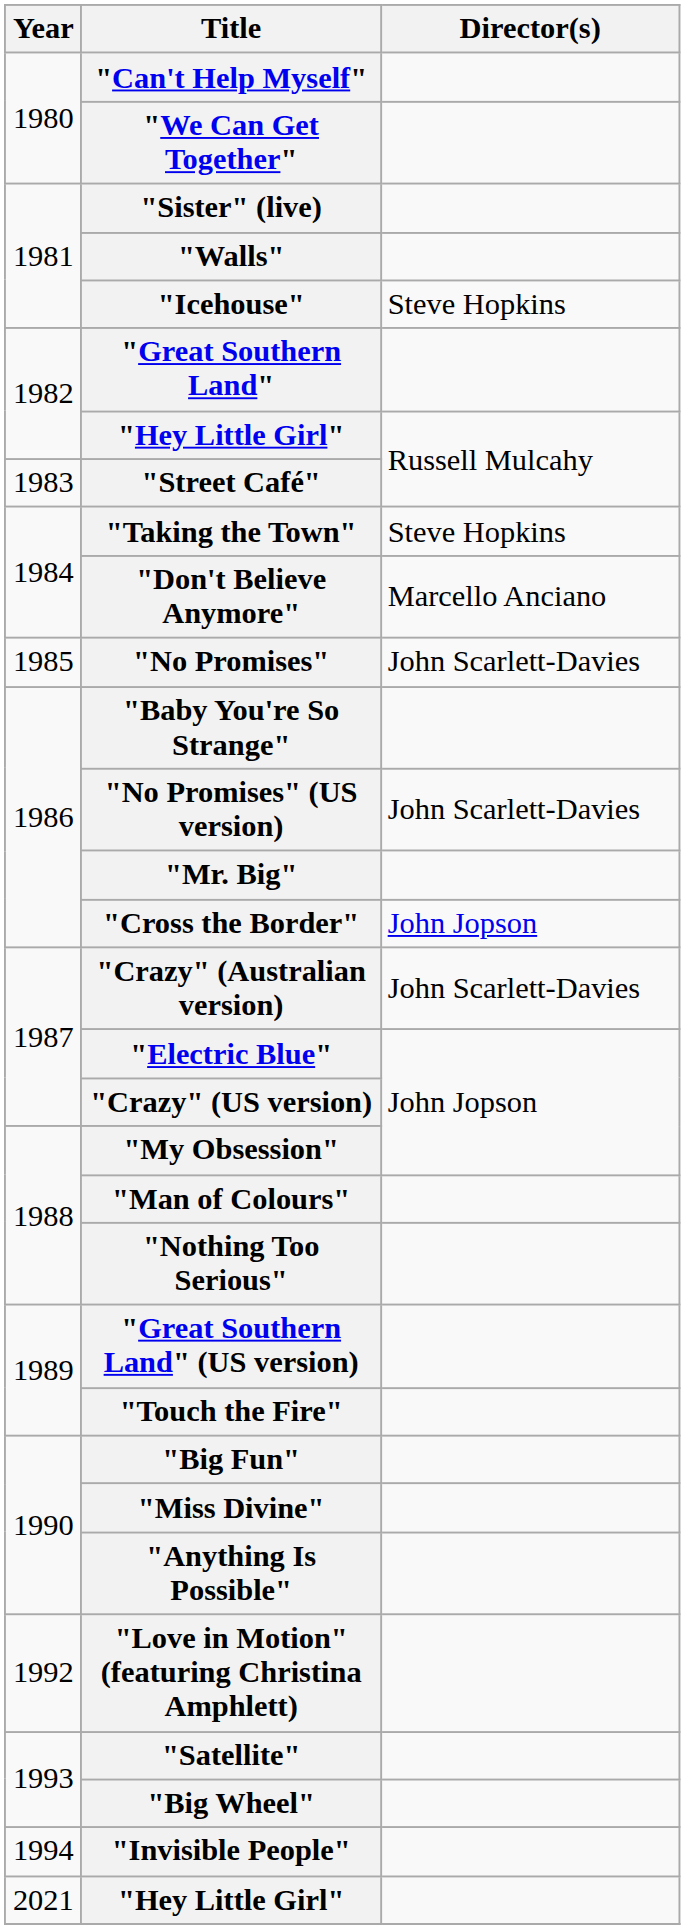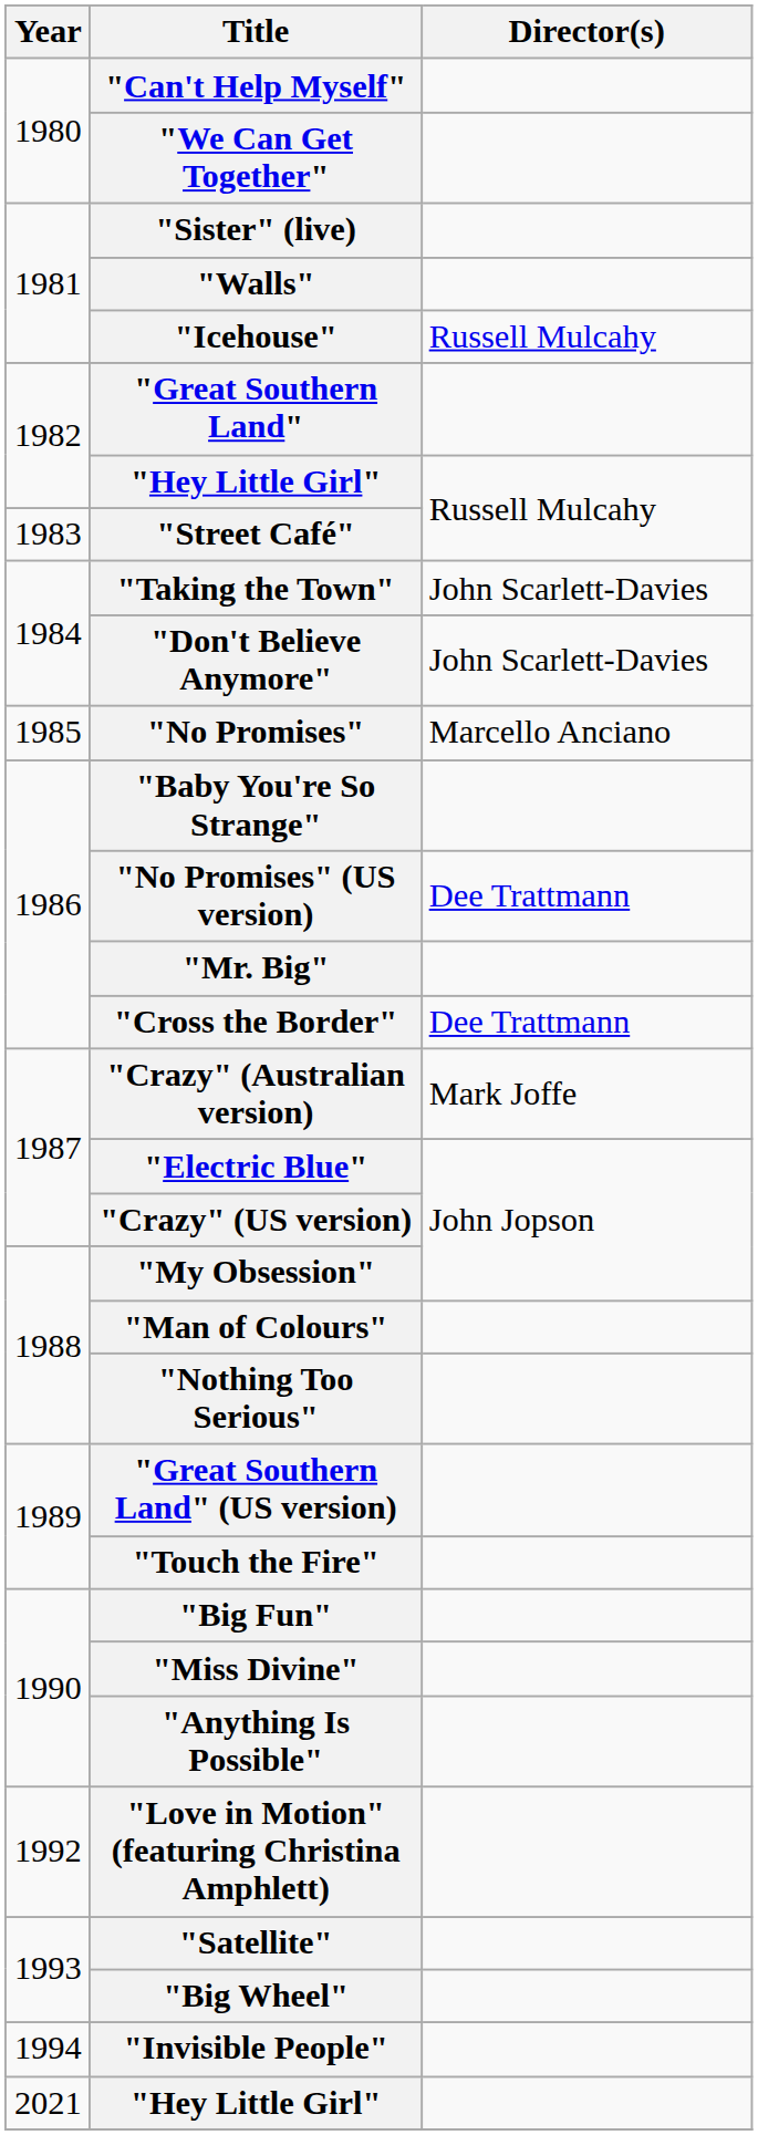"Icehouse" | Director(s): Steve Hopkins -> Russell Mulcahy
"Taking the Town" | Director(s): Steve Hopkins -> John Scarlett-Davies
"Don't Believe Anymore" | Director(s): Marcello Anciano -> John Scarlett-Davies
"No Promises" | Director(s): John Scarlett-Davies -> Marcello Anciano
"No Promises" (US version) | Director(s): John Scarlett-Davies -> Dee Trattmann
"Cross the Border" | Director(s): John Jopson -> Dee Trattmann
"Crazy" (Australian version) | Director(s): John Scarlett-Davies -> Mark Joffe
